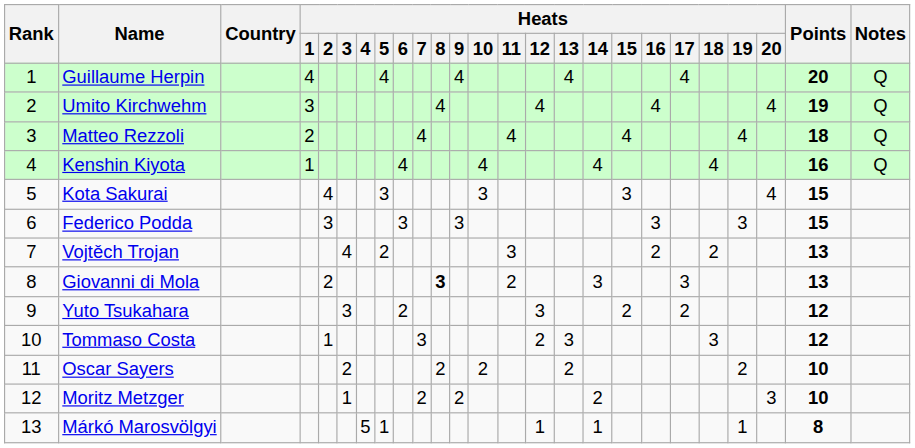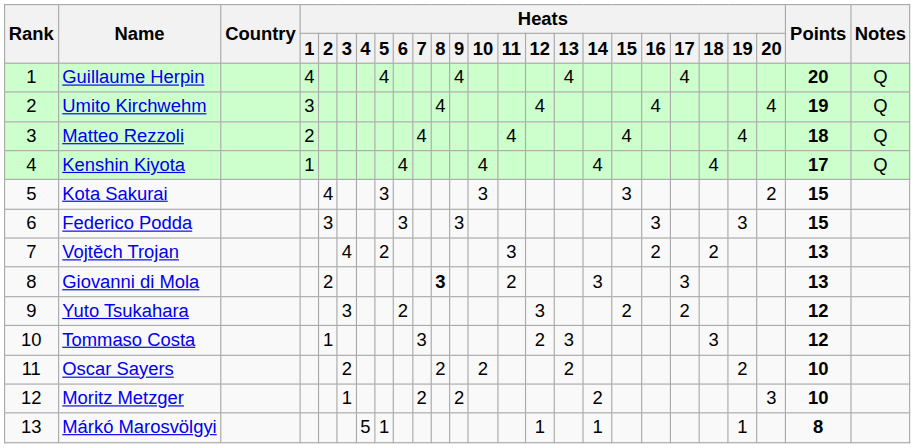Kenshin Kiyota | Points: 16 -> 17
Kota Sakurai | Heats / 20: 4 -> 2
